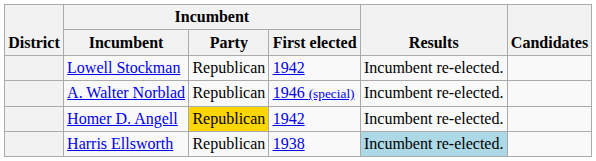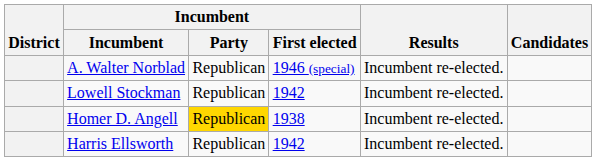rows swapped: A. Walter Norblad <-> Lowell Stockman
Homer D. Angell | Incumbent / First elected: 1942 -> 1938
Harris Ellsworth | Incumbent / First elected: 1938 -> 1942
Harris Ellsworth | Results: lightblue background -> no background
